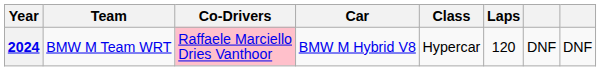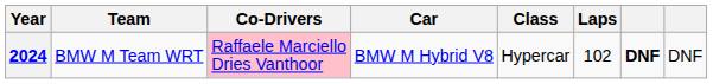2024 | Laps: 120 -> 102
2024 | column 7: normal -> bold
